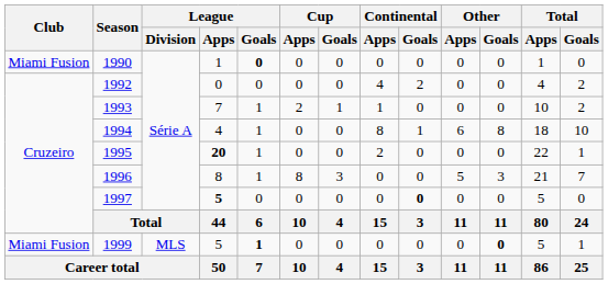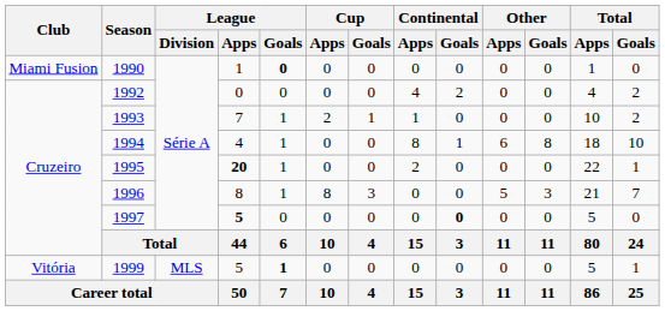1999 | Club: Miami Fusion -> Vitória
1999 | Other / Goals: bold -> normal
